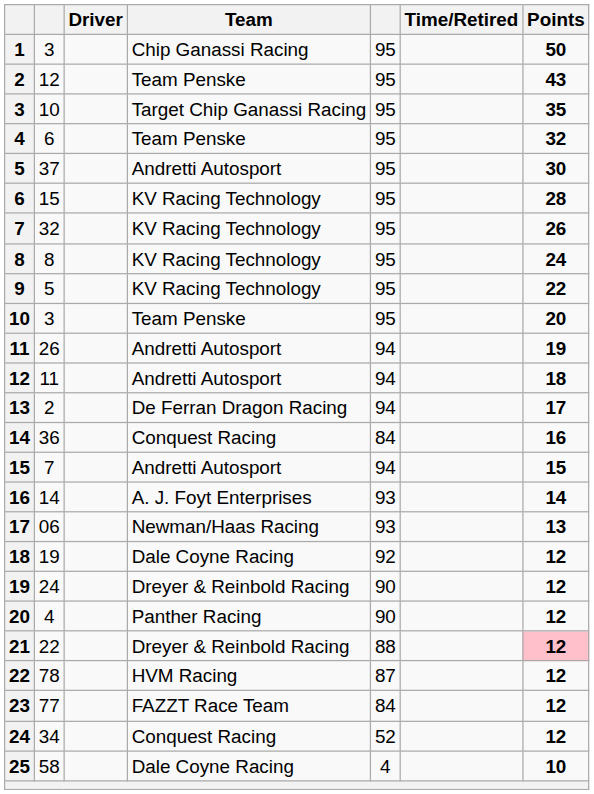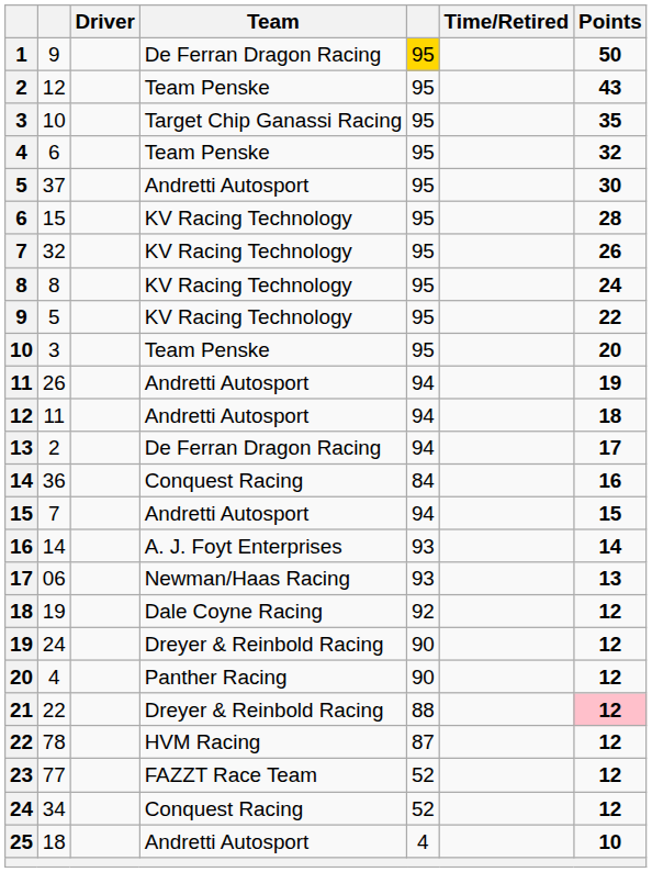1 | column 2: 3 -> 9
1 | Team: Chip Ganassi Racing -> De Ferran Dragon Racing
1 | column 5: no background -> gold background
23 | column 5: 84 -> 52
25 | column 2: 58 -> 18
25 | Team: Dale Coyne Racing -> Andretti Autosport
